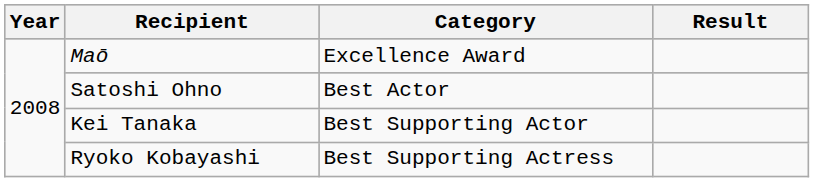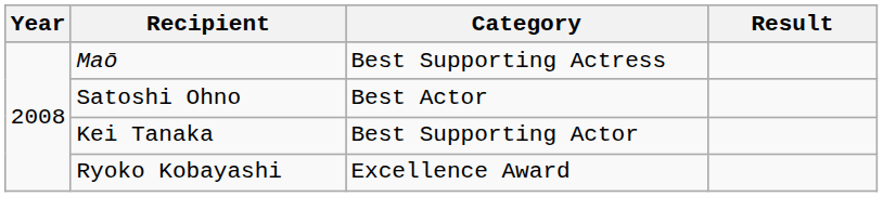Maō | Category: Excellence Award -> Best Supporting Actress
Ryoko Kobayashi | Category: Best Supporting Actress -> Excellence Award
